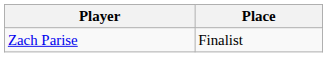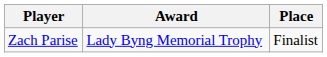+ column: Award | Lady Byng Memorial Trophy
